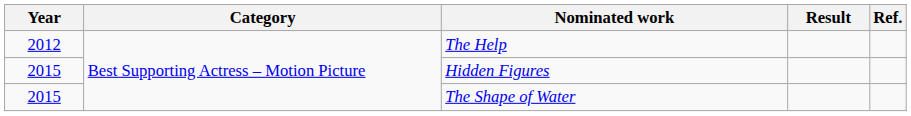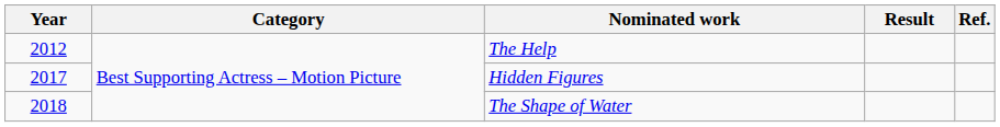Hidden Figures | Year: 2015 -> 2017
The Shape of Water | Year: 2015 -> 2018
